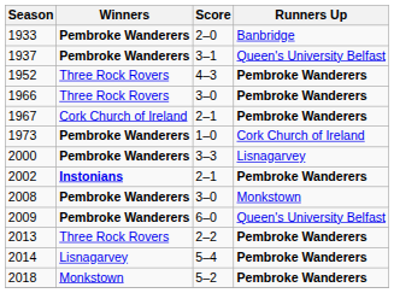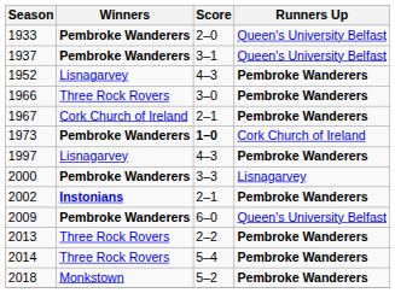1933 | Runners Up: Banbridge -> Queen's University Belfast
1952 | Winners: Three Rock Rovers -> Lisnagarvey
1973 | Score: normal -> bold
+ row: 1997 | Lisnagarvey | 4–3 | Pembroke Wanderers
- row: 2008 | Pembroke Wanderers | 3–0 | Monkstown
2014 | Winners: Lisnagarvey -> Three Rock Rovers
